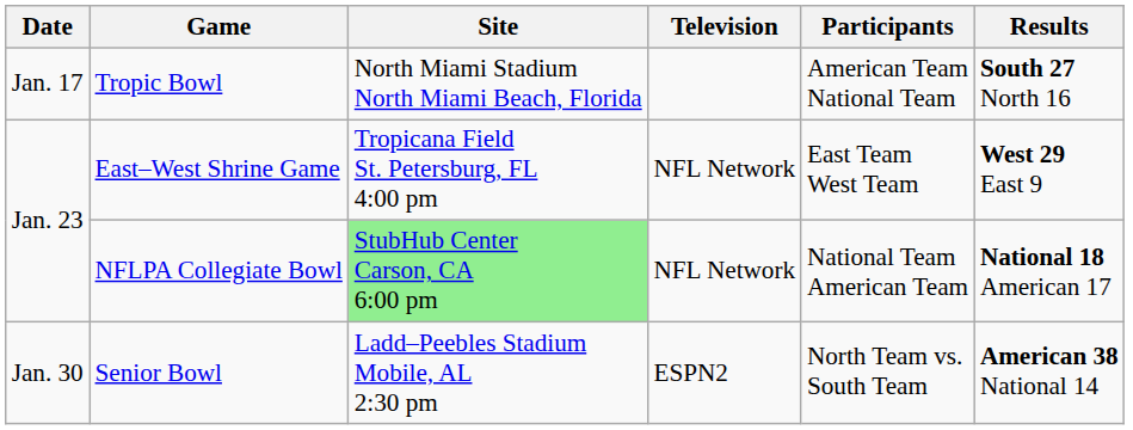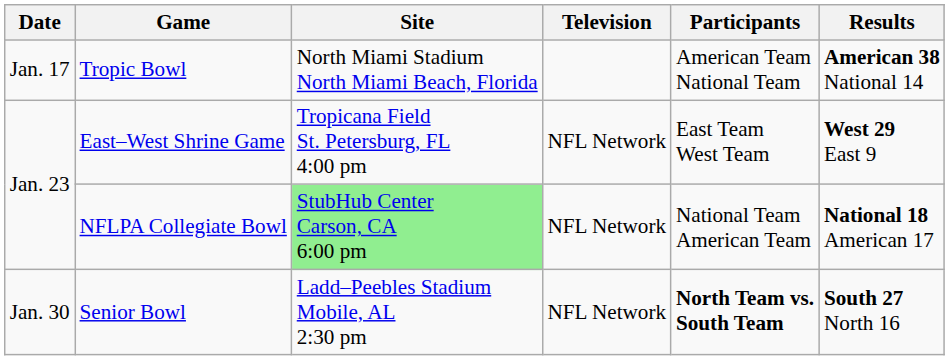Tropic Bowl | Results: South 27 North 16 -> American 38 National 14
Senior Bowl | Television: ESPN2 -> NFL Network
Senior Bowl | Participants: normal -> bold
Senior Bowl | Results: American 38 National 14 -> South 27 North 16
